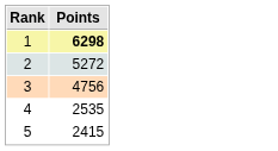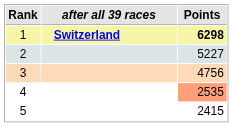+ column: after all 39 races | Switzerland
2 | Points: 5272 -> 5227
4 | Points: no background -> lightsalmon background
